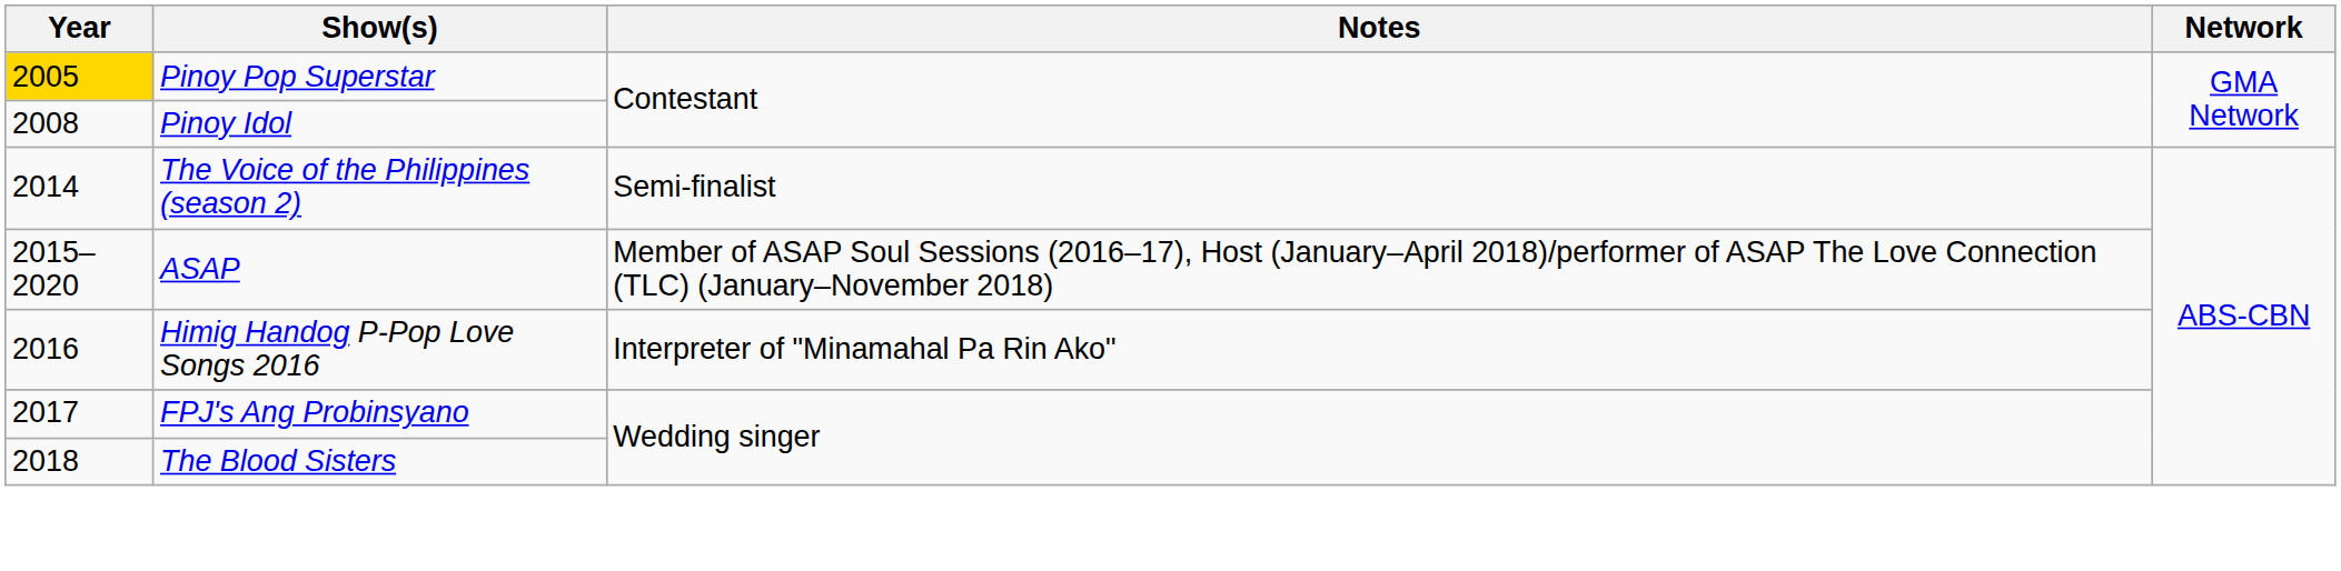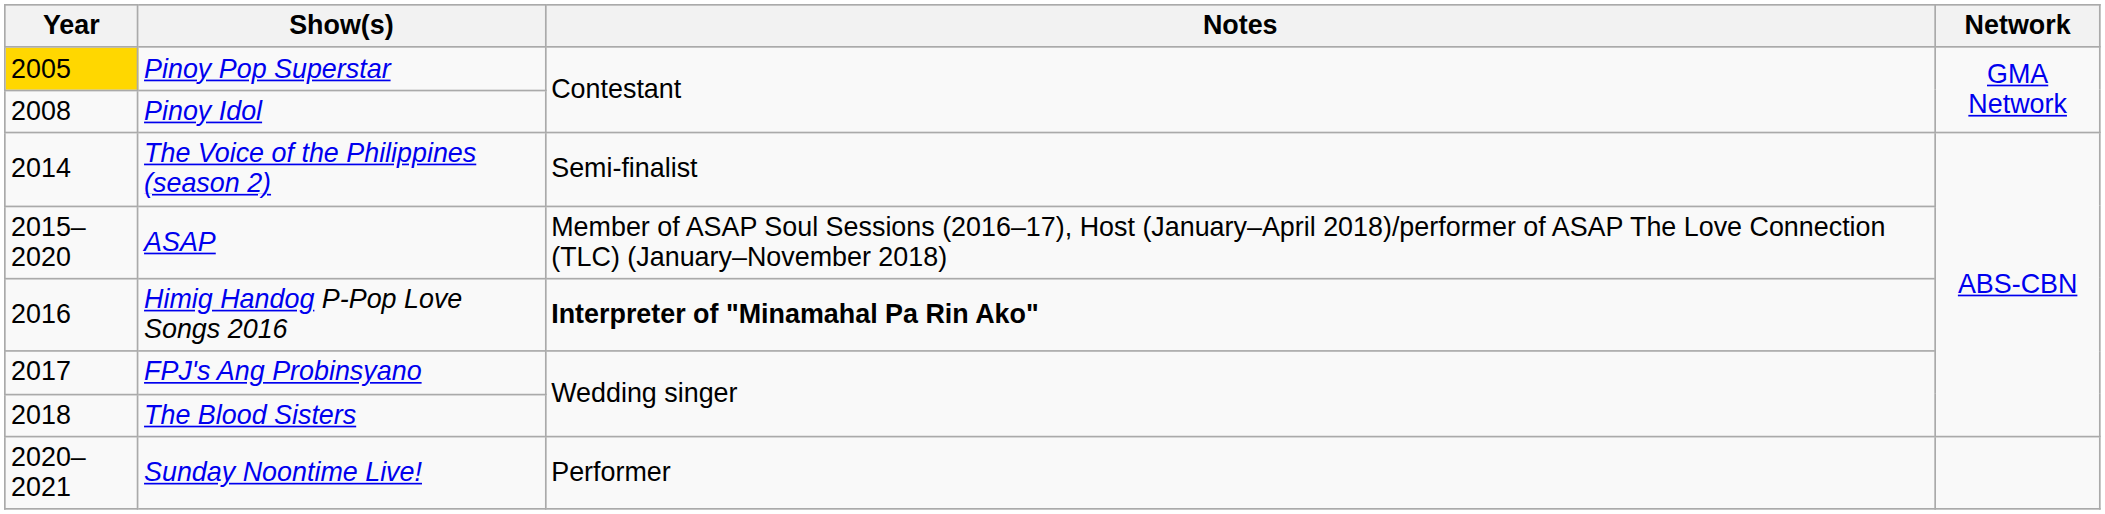Himig Handog P-Pop Love Songs 2016 | Notes: normal -> bold
+ row: 2020–2021 | Sunday Noontime Live! | Performer
